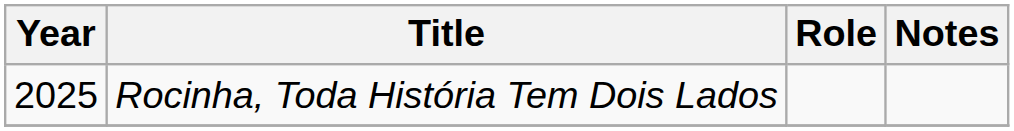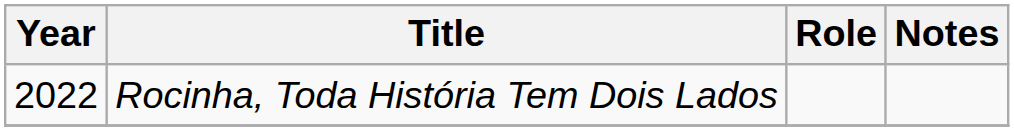Rocinha, Toda História Tem Dois Lados | Year: 2025 -> 2022
